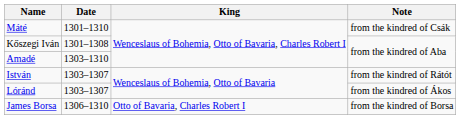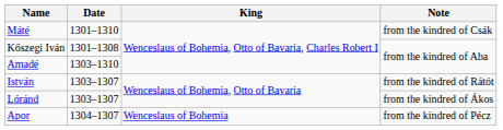+ row: Apor | 1304–1307 | Wenceslaus of Bohemia | from the kindred of Pécz
- row: James Borsa | 1306–1310 | Otto of Bavaria, Charles Robert I | from the kindred of Borsa
